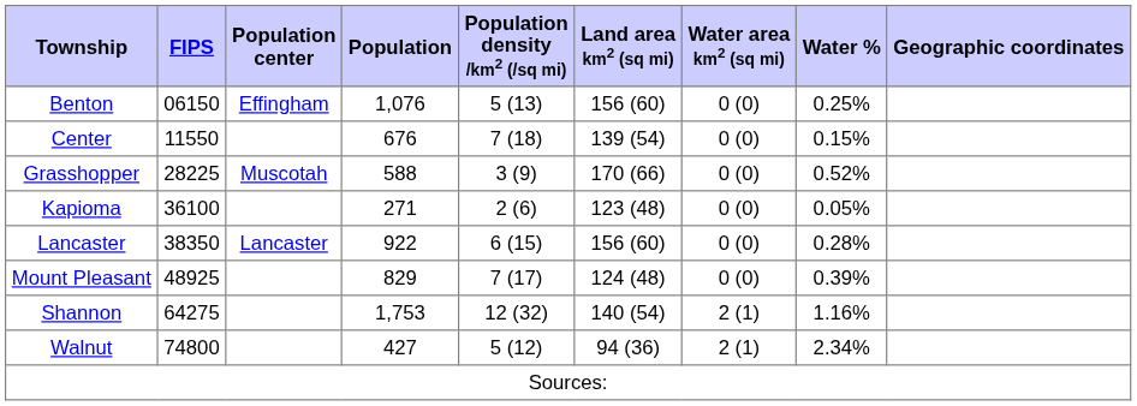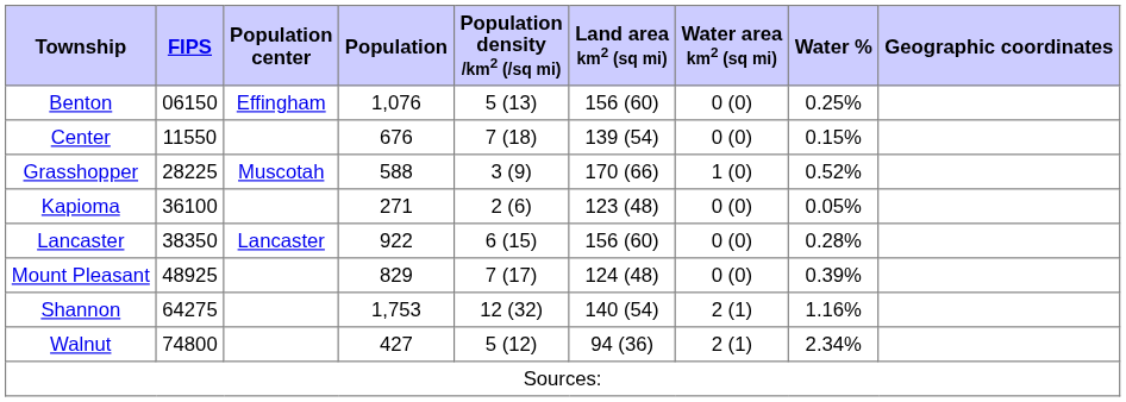Grasshopper | Water area km2 (sq mi): 0 (0) -> 1 (0)
